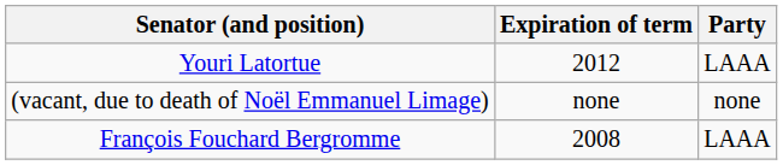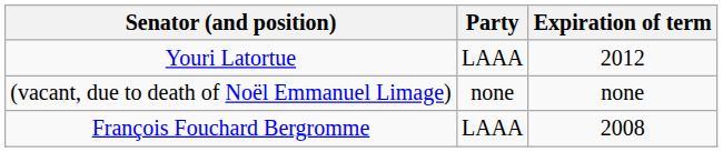columns swapped: Party <-> Expiration of term
